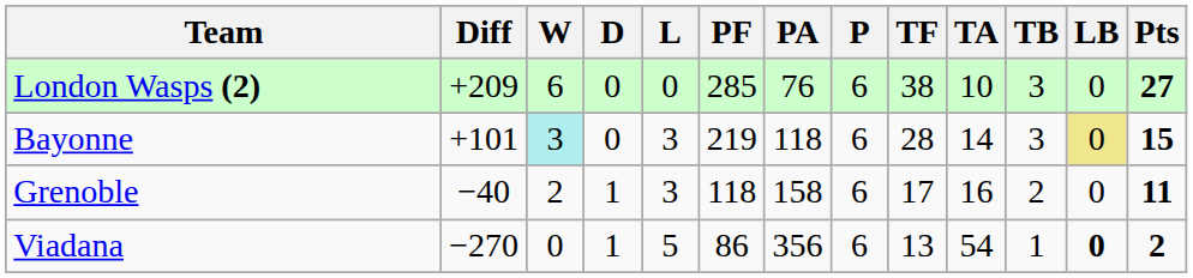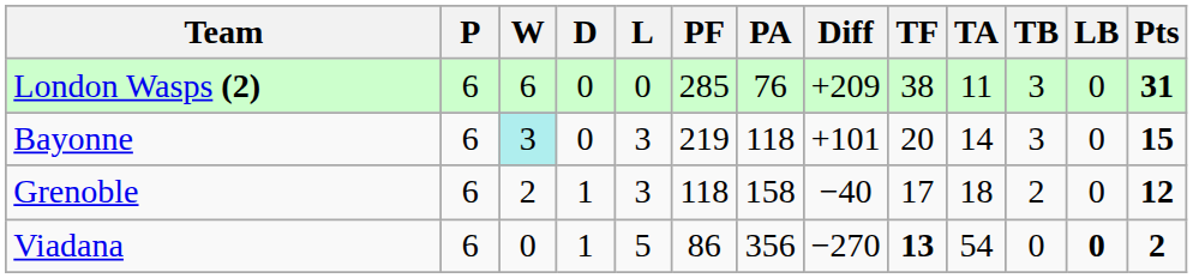columns swapped: P <-> Diff
London Wasps (2) | TA: 10 -> 11
London Wasps (2) | Pts: 27 -> 31
Bayonne | TF: 28 -> 20
Bayonne | LB: khaki background -> no background
Grenoble | TA: 16 -> 18
Grenoble | Pts: 11 -> 12
Viadana | TF: normal -> bold
Viadana | TB: 1 -> 0
